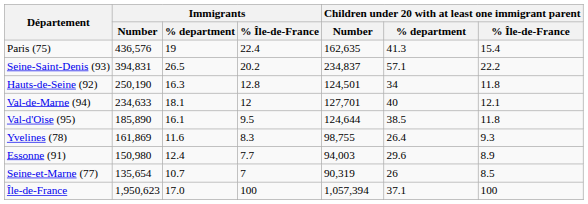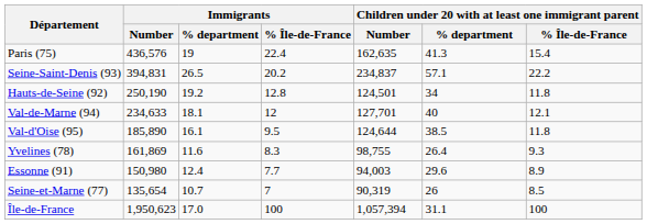Hauts-de-Seine (92) | Immigrants / % department: 16.3 -> 19.2
Île-de-France | column 6: 37.1 -> 31.1
